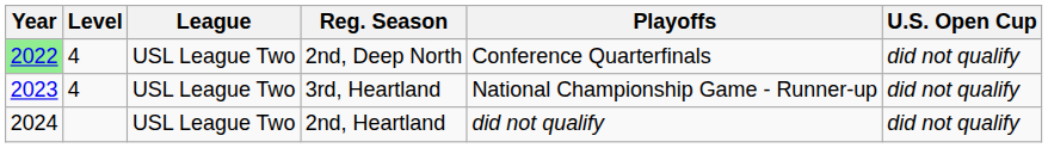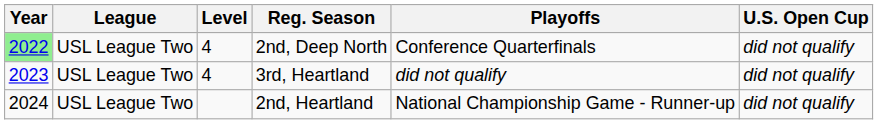columns swapped: Level <-> League
3rd, Heartland | Playoffs: National Championship Game - Runner-up -> did not qualify
2nd, Heartland | Playoffs: did not qualify -> National Championship Game - Runner-up
